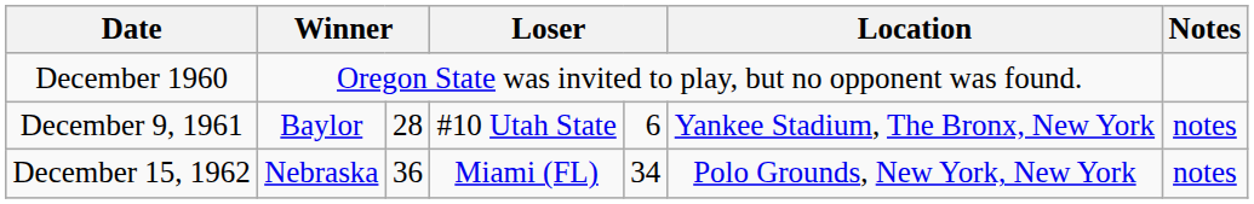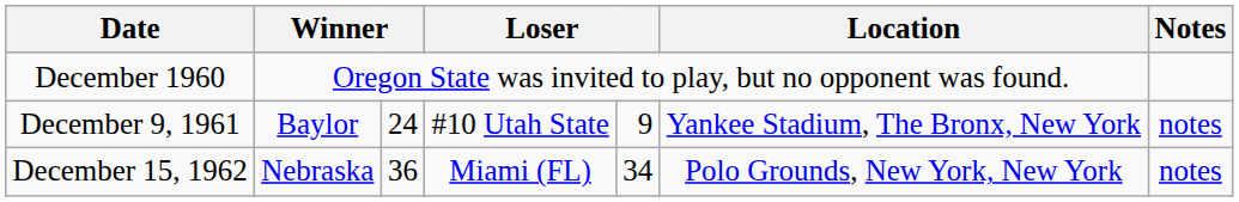December 9, 1961 | column 3: 28 -> 24
December 9, 1961 | column 5: 6 -> 9
